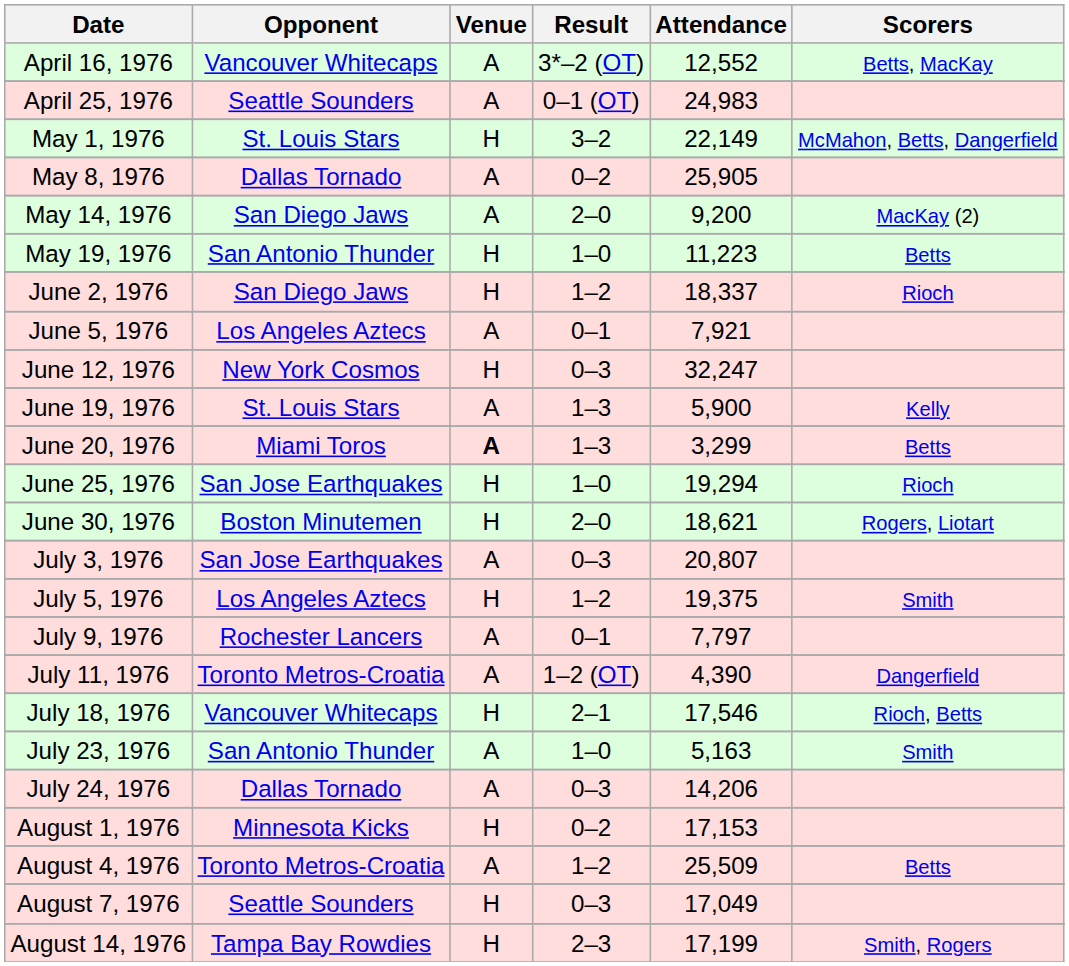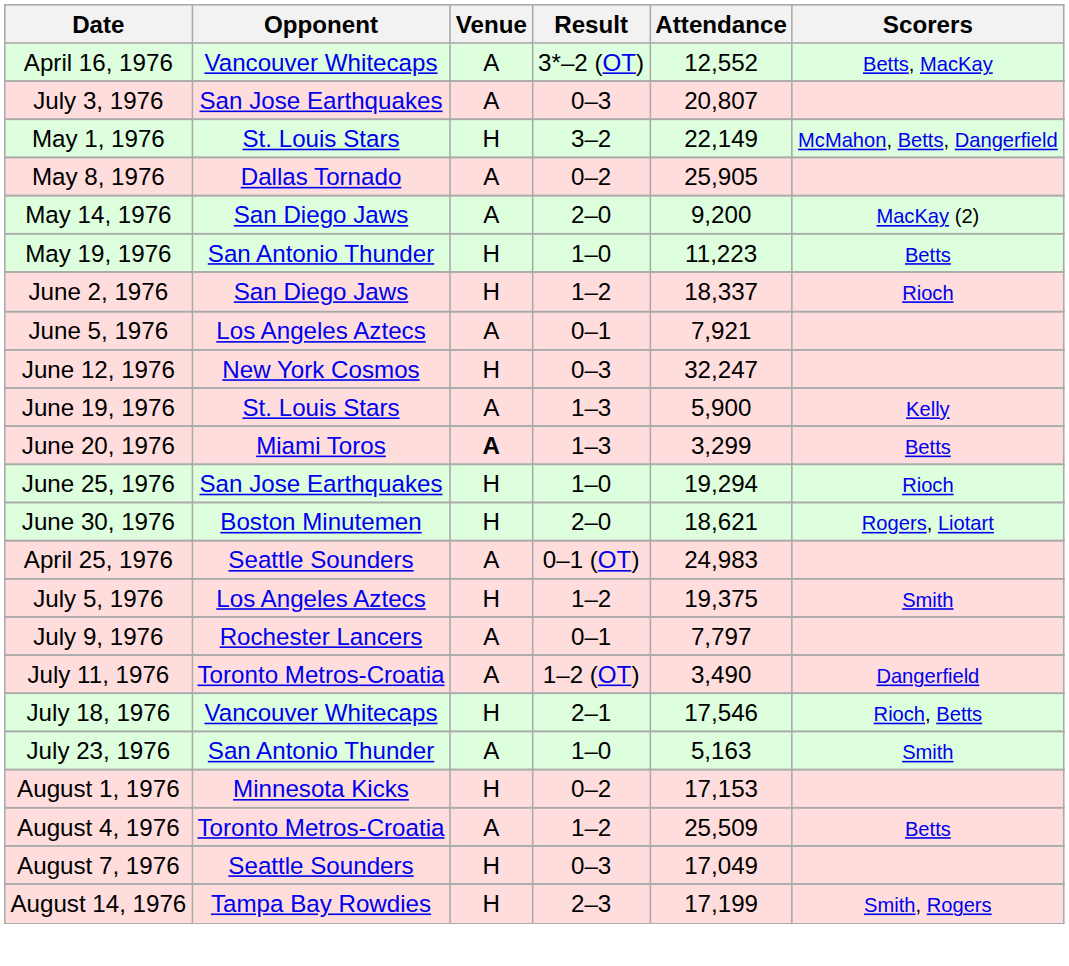rows swapped: April 25, 1976 <-> July 3, 1976
July 11, 1976 | Attendance: 4,390 -> 3,490
- row: July 24, 1976 | Dallas Tornado | A | 0–3 | 14,206
